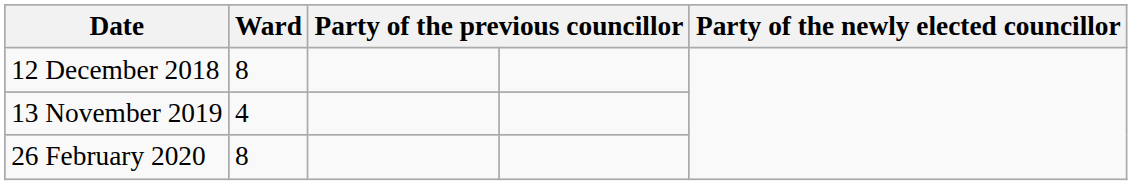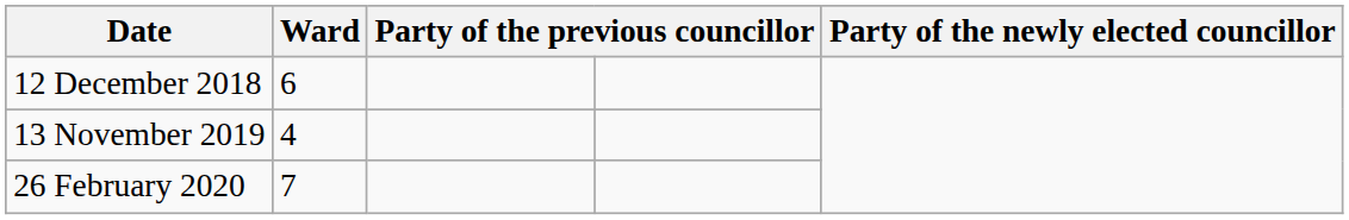12 December 2018 | Ward: 8 -> 6
26 February 2020 | Ward: 8 -> 7
